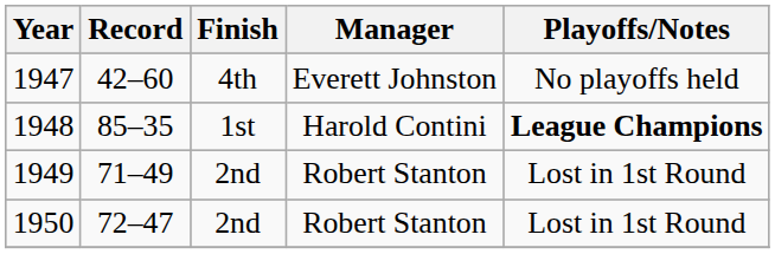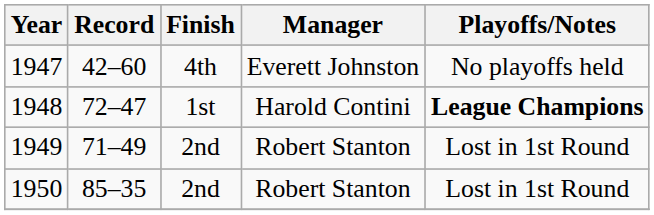1948 | Record: 85–35 -> 72–47
1950 | Record: 72–47 -> 85–35
